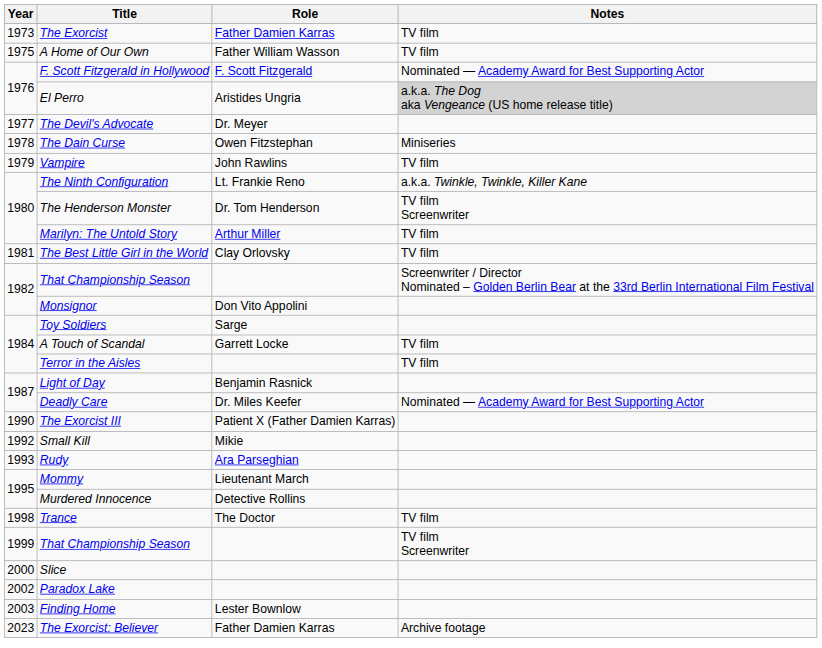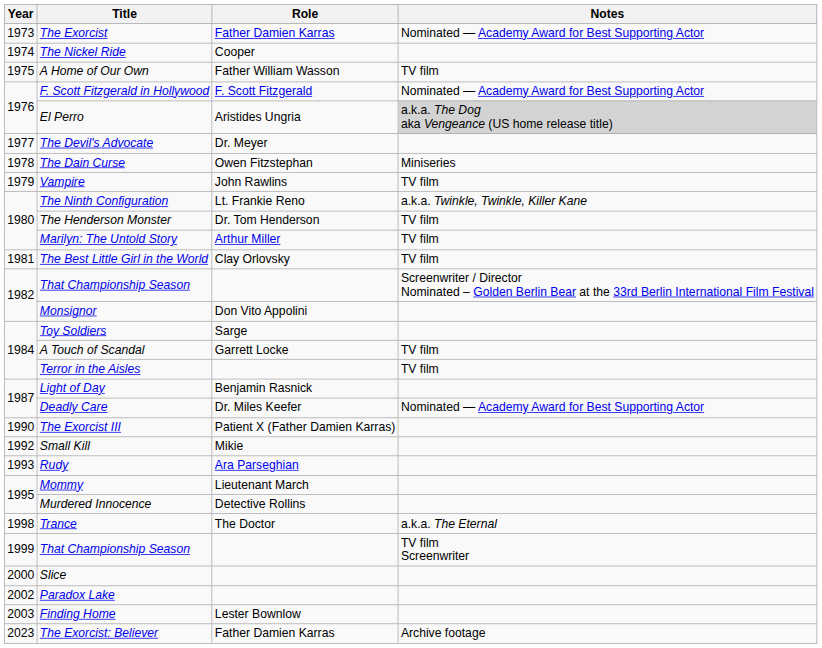The Exorcist | Notes: TV film -> Nominated — Academy Award for Best Supporting Actor
+ row: 1974 | The Nickel Ride | Cooper
The Henderson Monster | Notes: TV film Screenwriter -> TV film
Trance | Notes: TV film -> a.k.a. The Eternal
